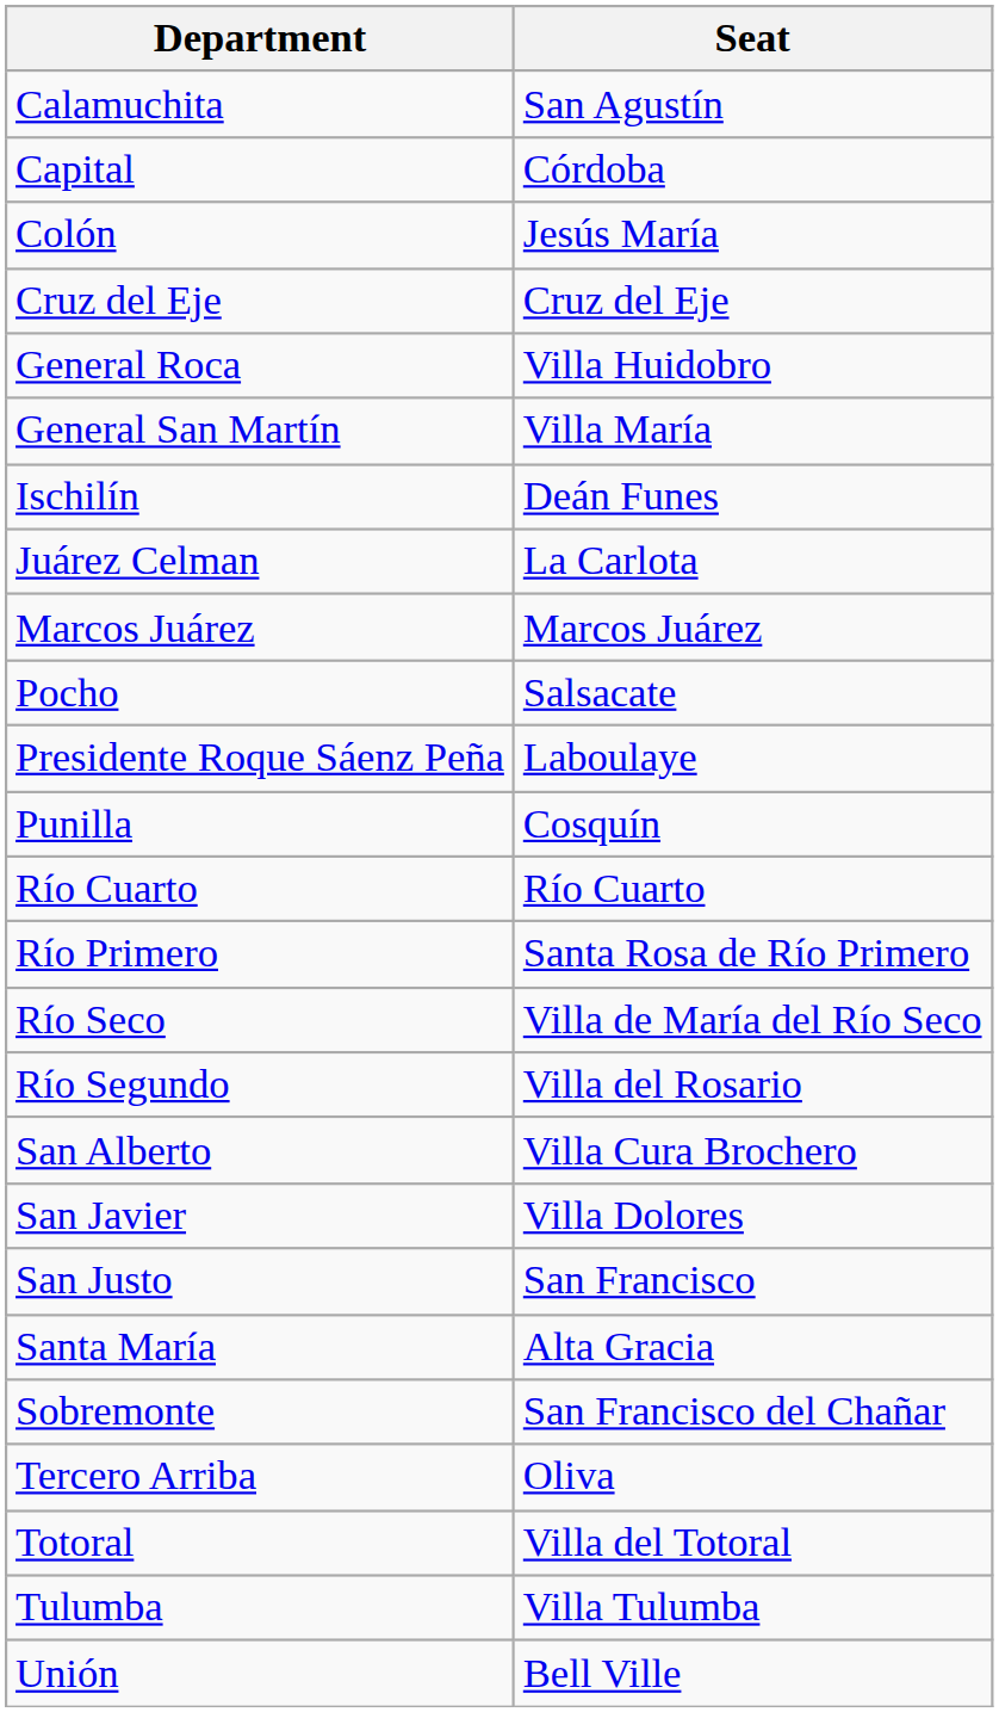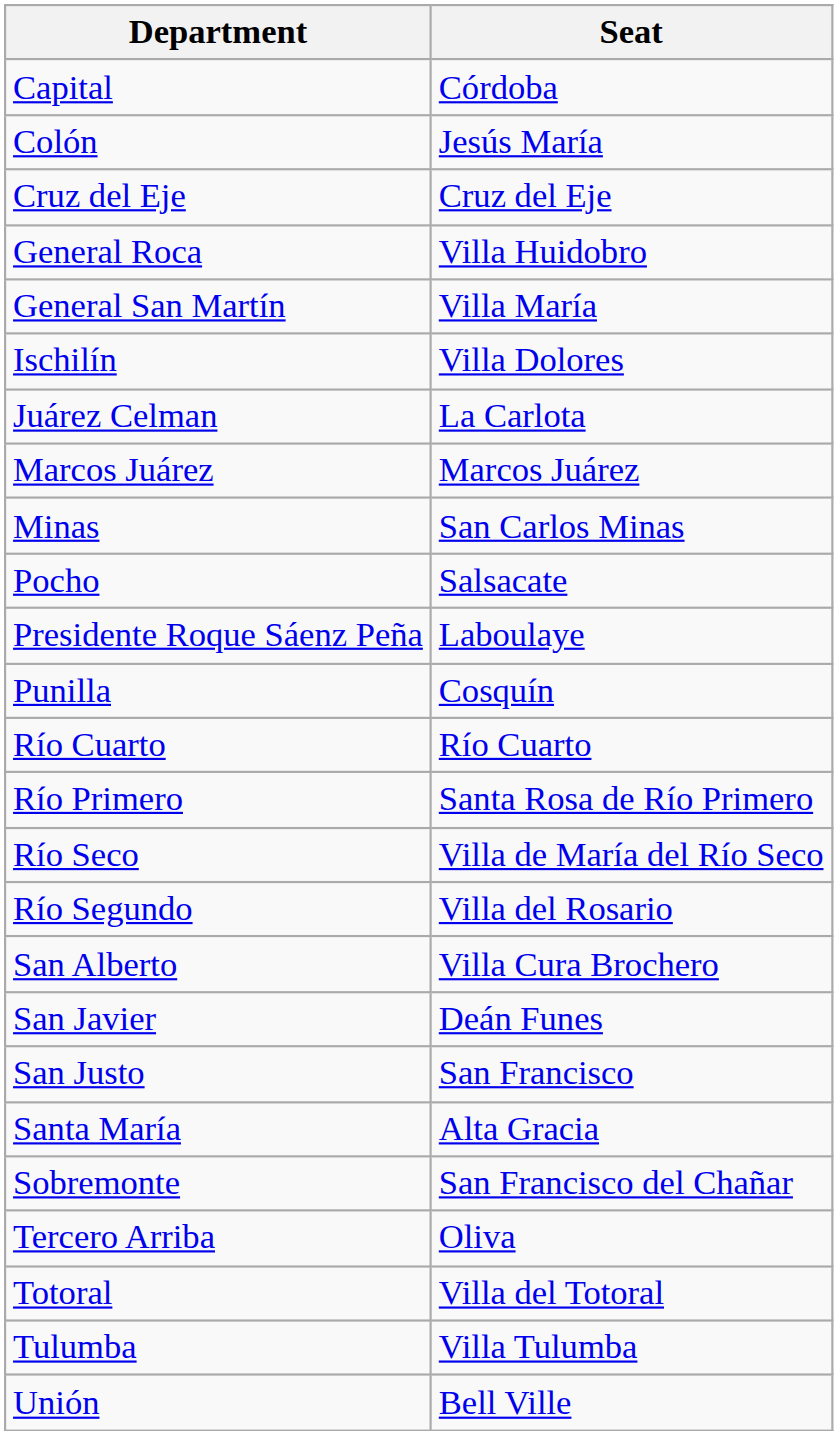- row: Calamuchita | San Agustín
Ischilín | Seat: Deán Funes -> Villa Dolores
+ row: Minas | San Carlos Minas
San Javier | Seat: Villa Dolores -> Deán Funes
